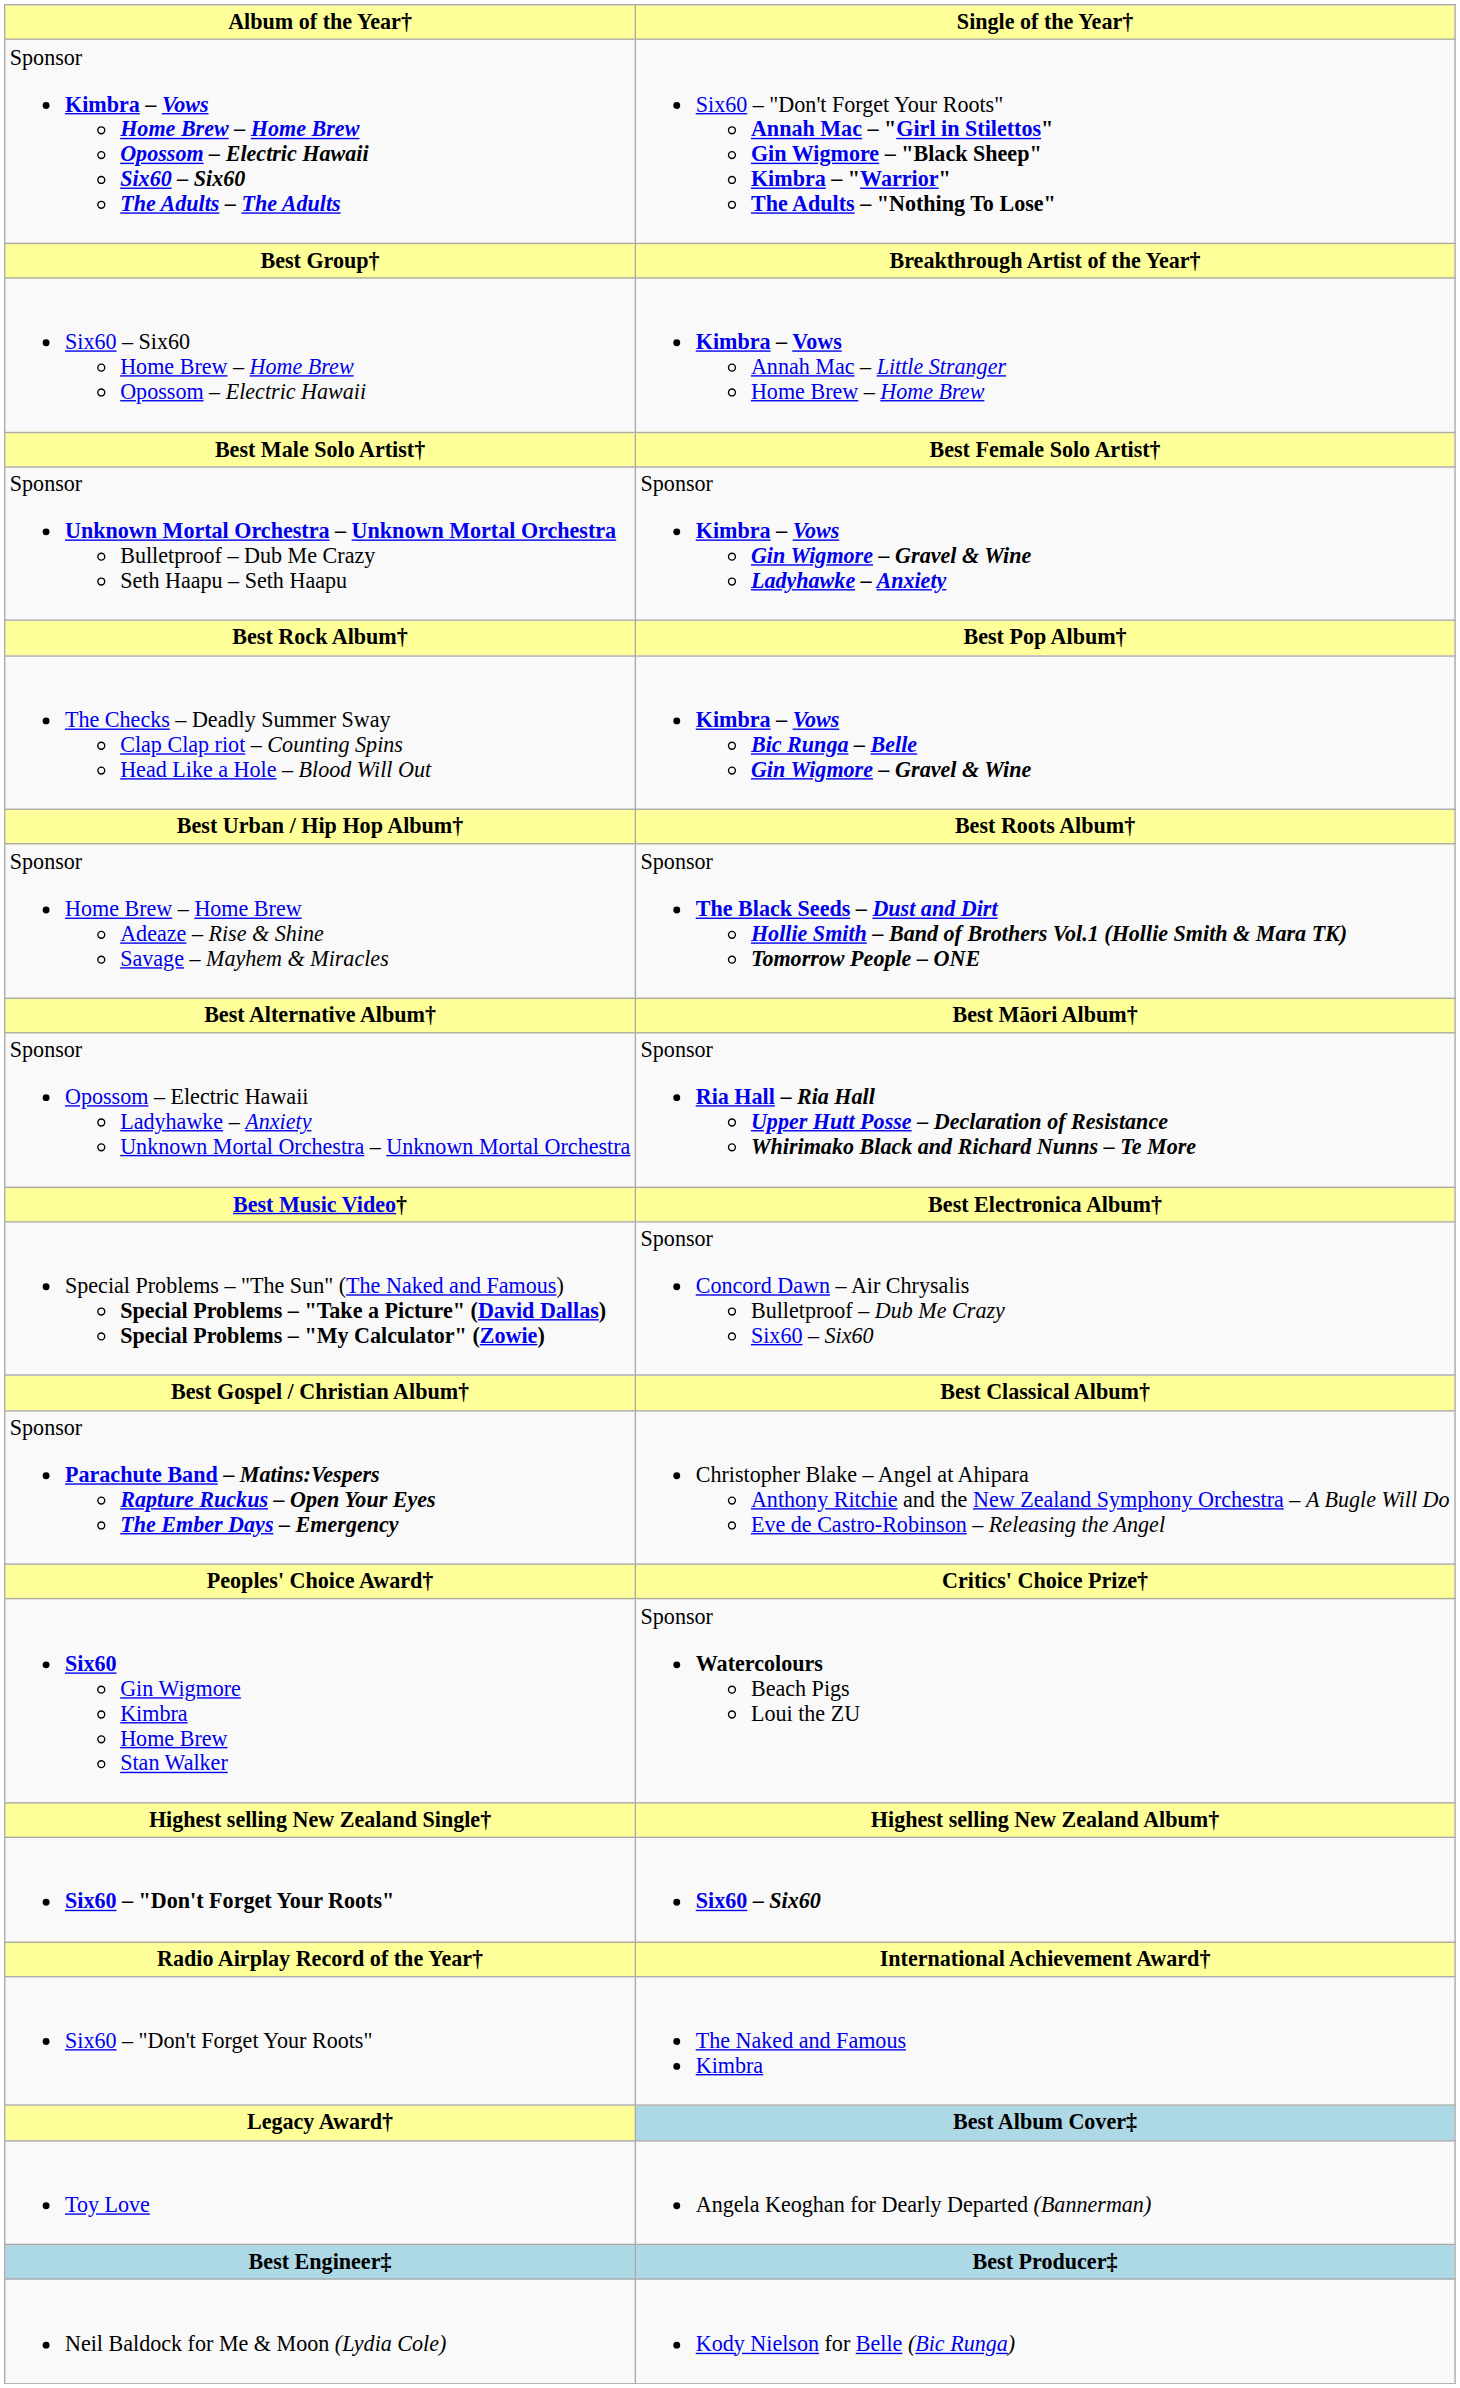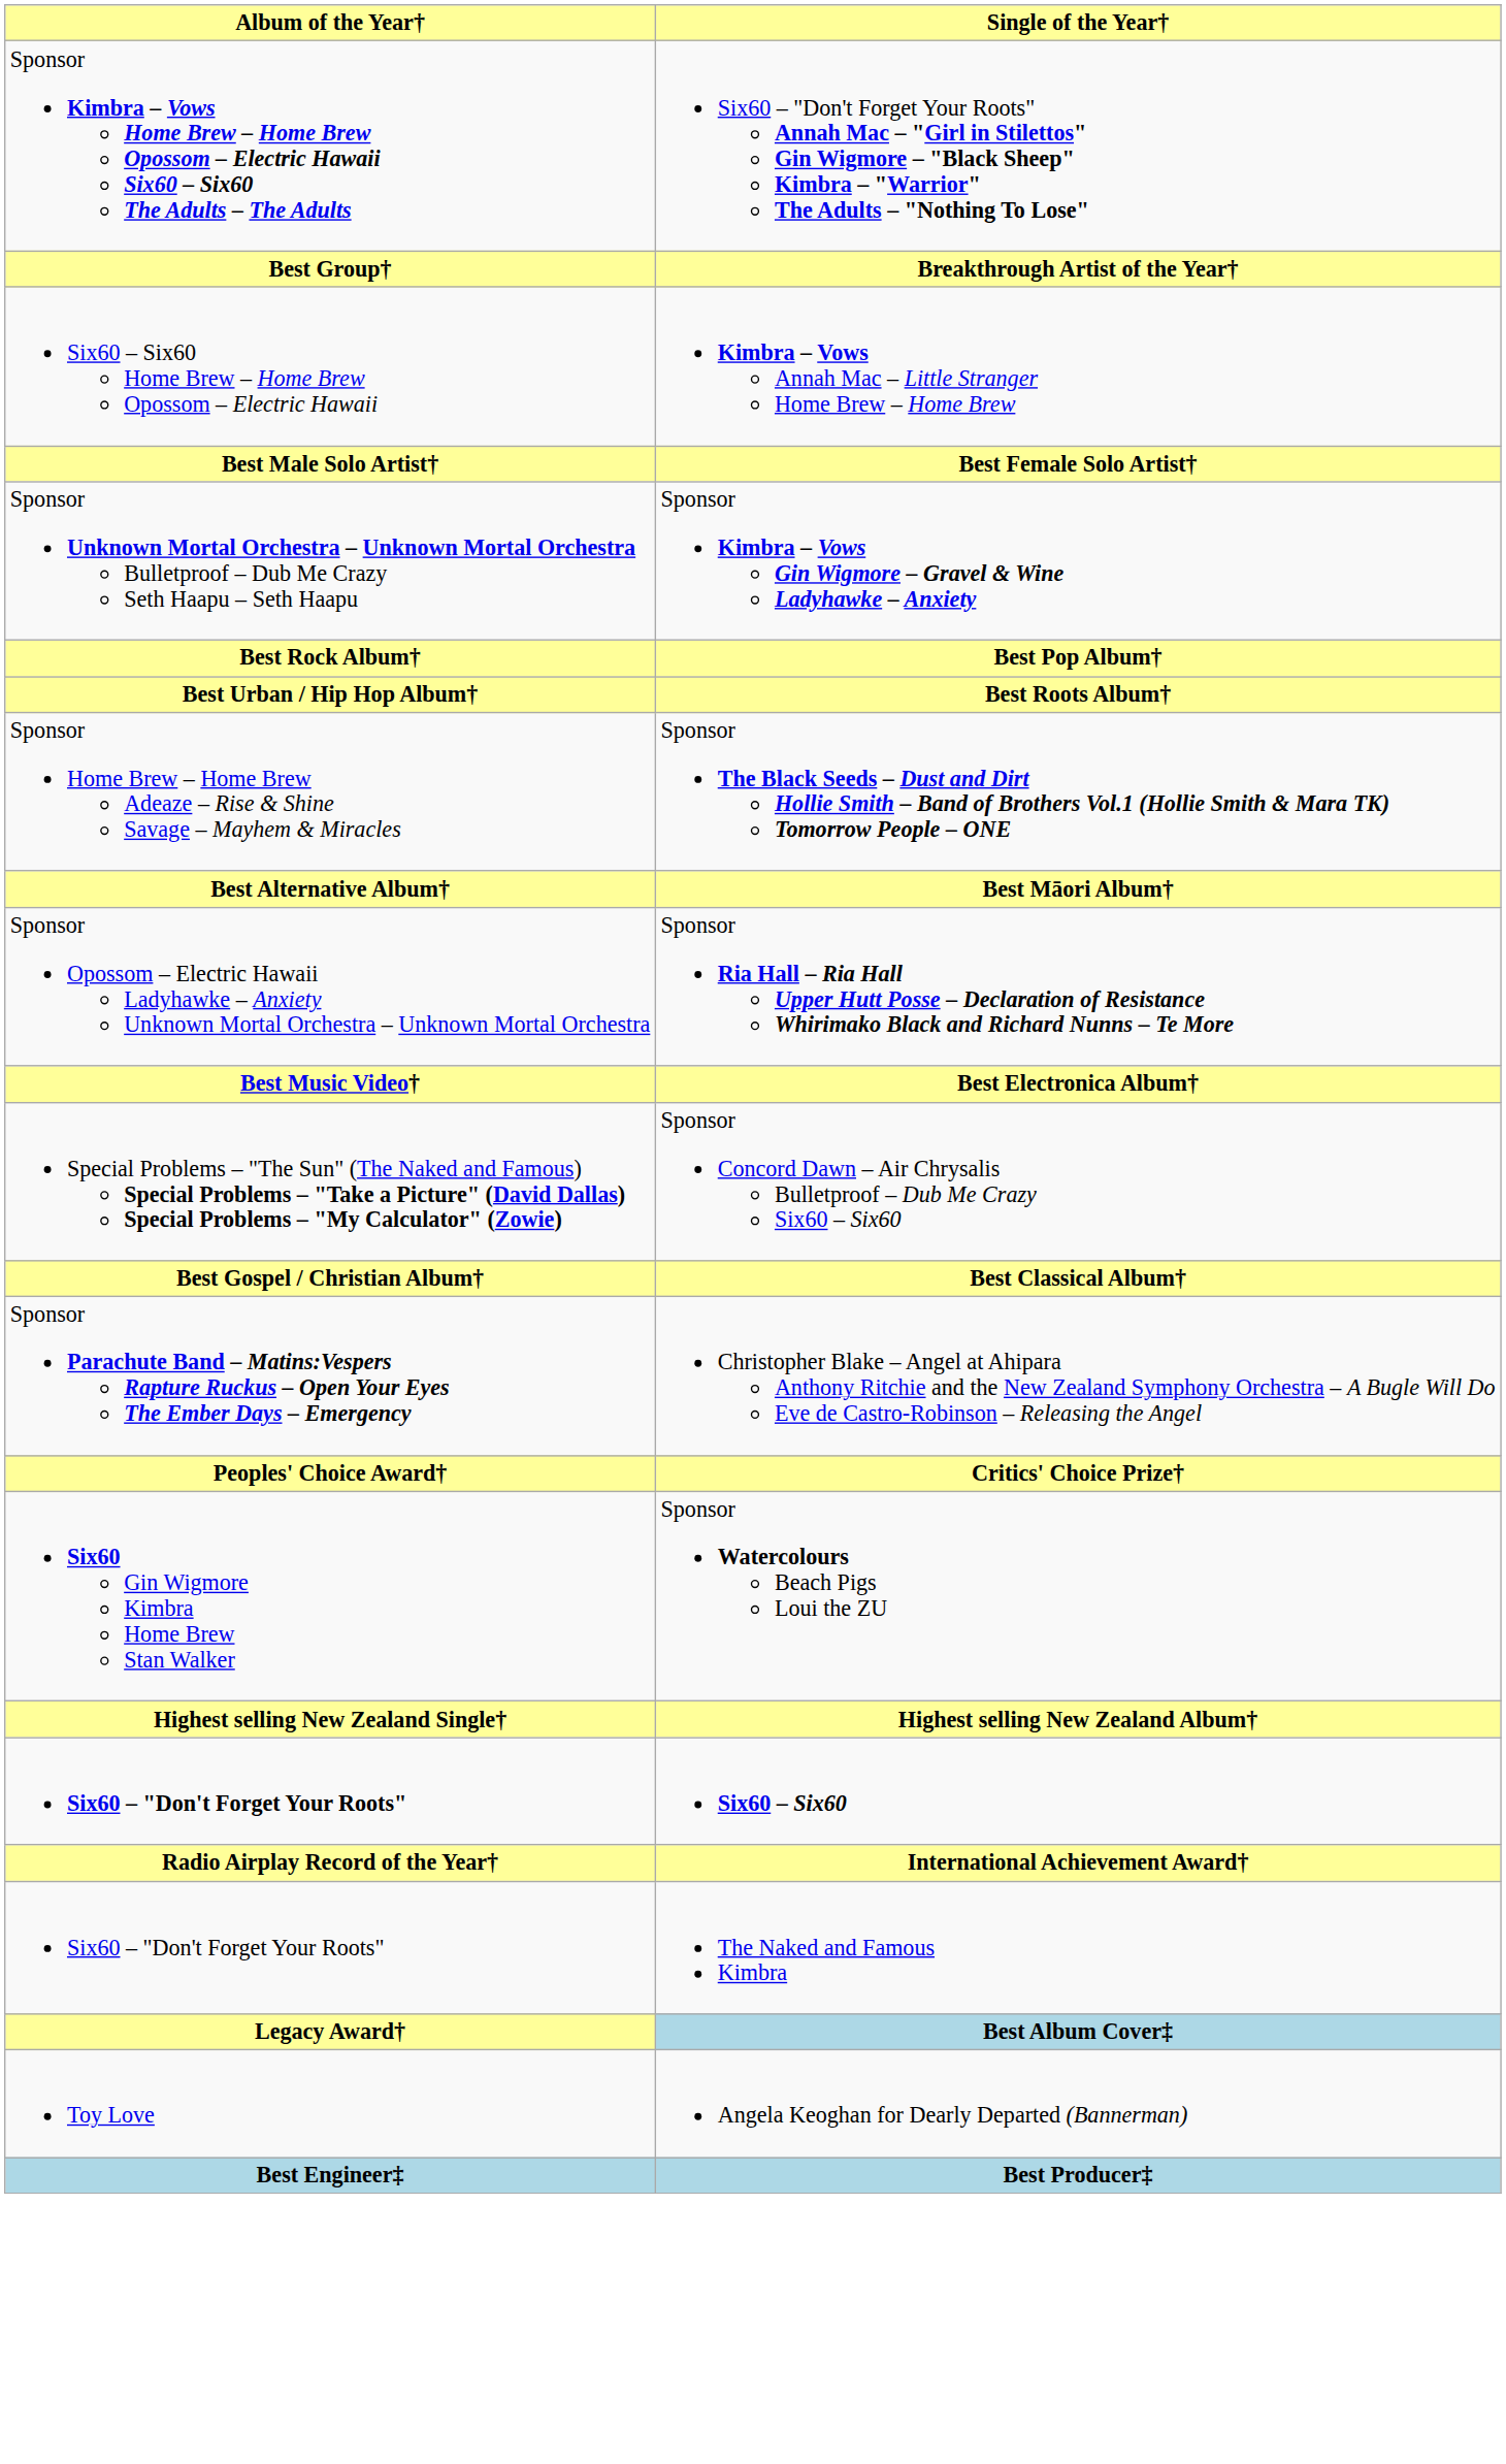- row: The Checks – Deadly Summer Sway Clap Clap riot – Counting Spins Head Like a Hole – Blood Will Out | Kimbra – Vows Bic Runga – Belle Gin Wigmore – Gravel & Wine
- row: Neil Baldock for Me & Moon (Lydia Cole) | Kody Nielson for Belle (Bic Runga)
